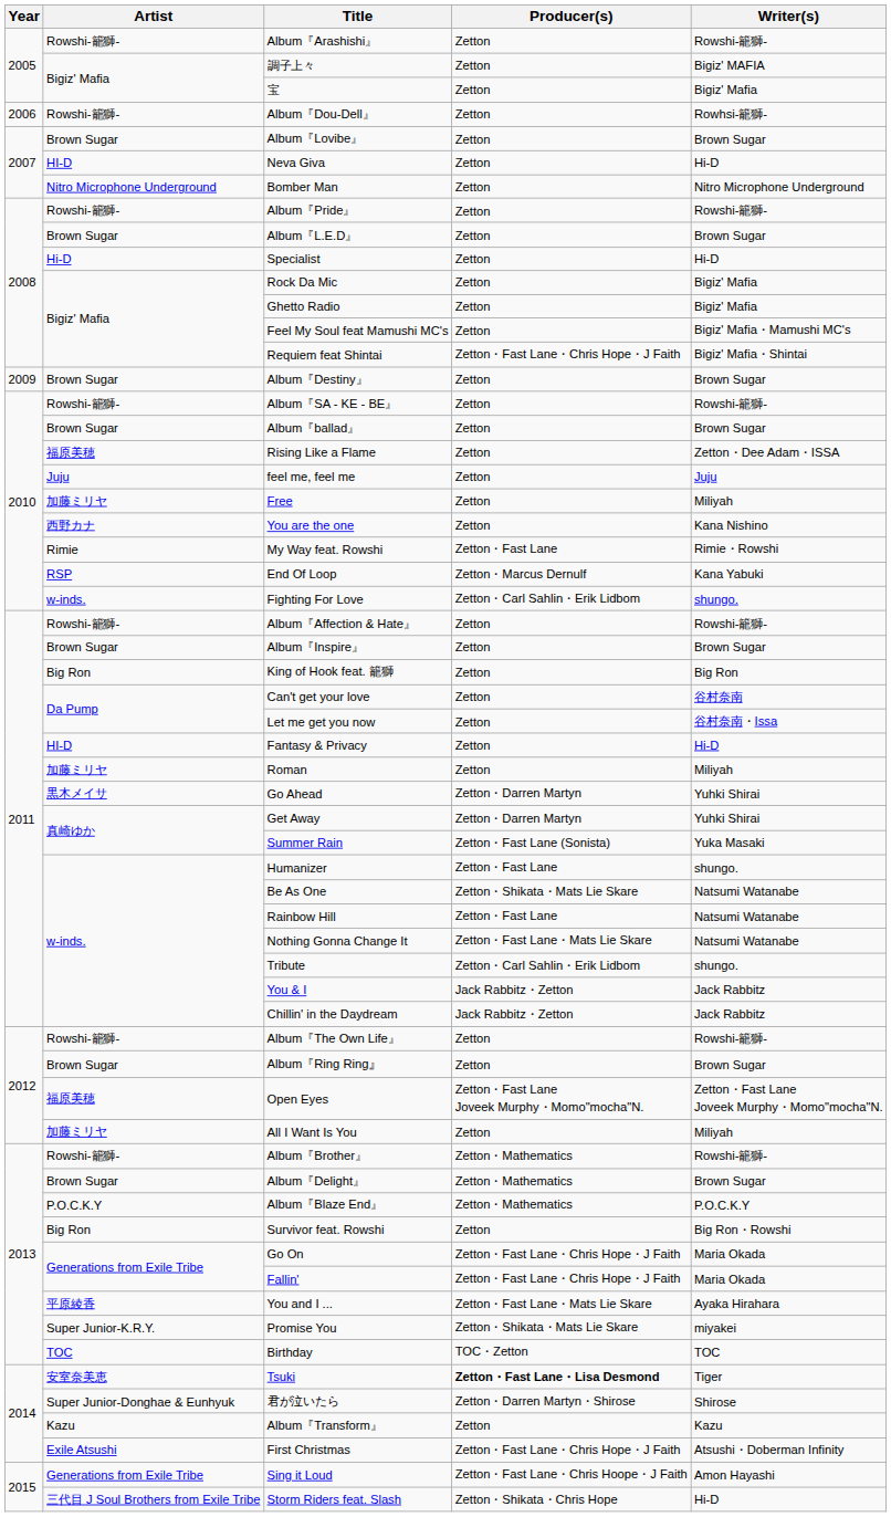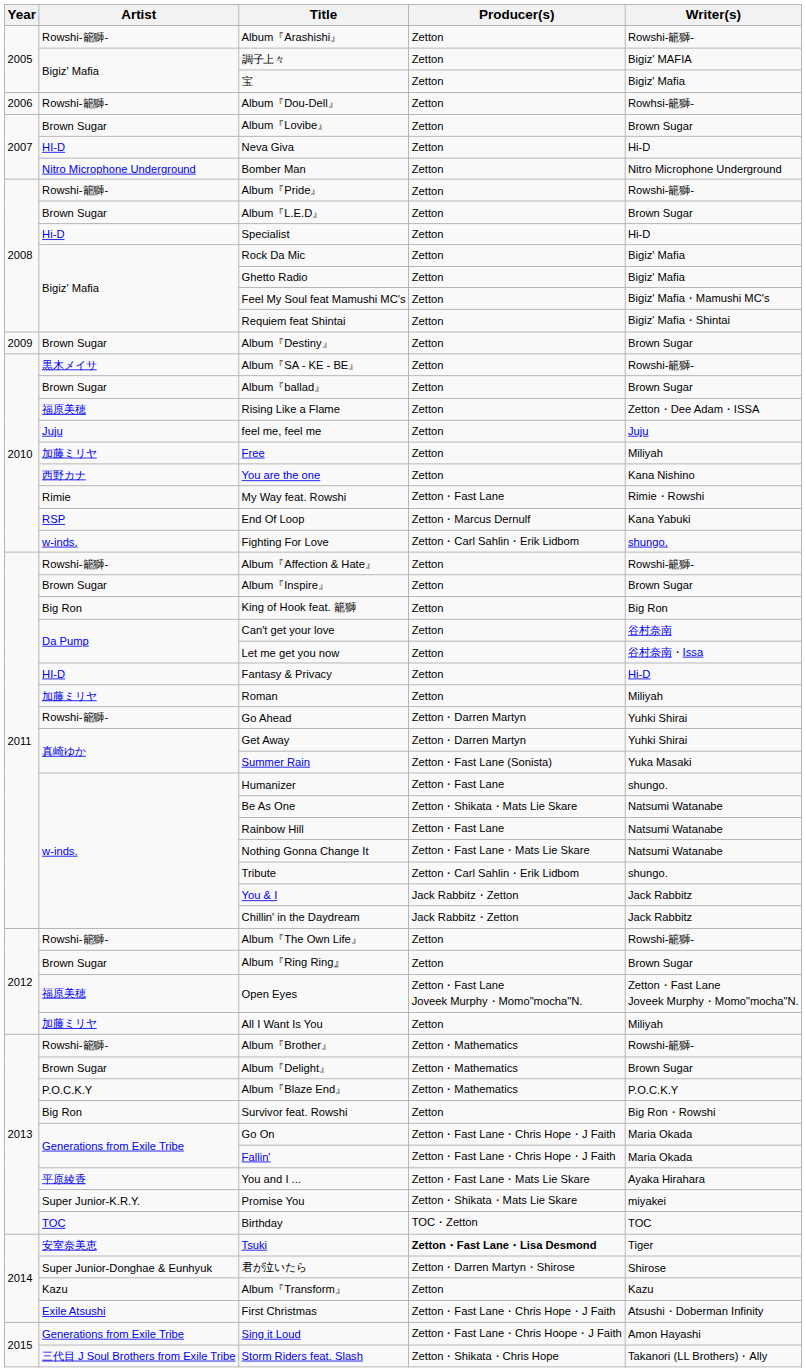Requiem feat Shintai | Producer(s): Zetton・Fast Lane・Chris Hope・J Faith -> Zetton
Album『SA - KE - BE』 | Artist: Rowshi-籠獅- -> 黒木メイサ
Go Ahead | Artist: 黒木メイサ -> Rowshi-籠獅-
Storm Riders feat. Slash | Writer(s): Hi-D -> Takanori (LL Brothers)・Ally
